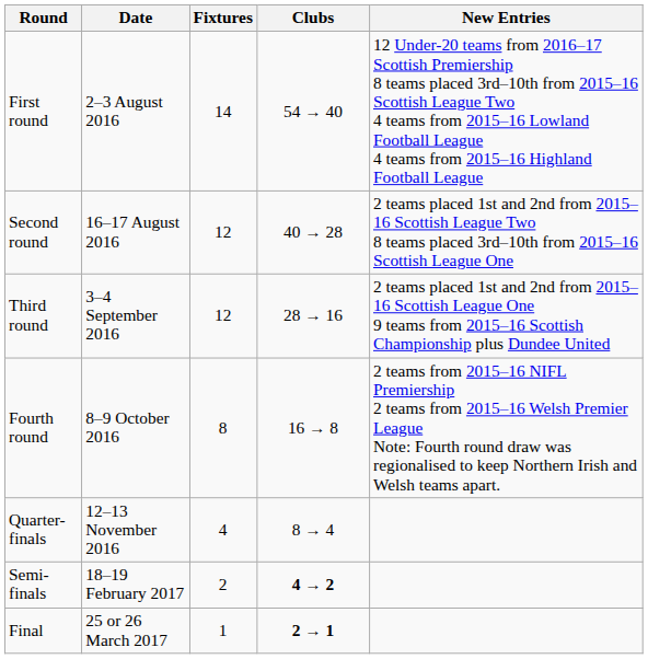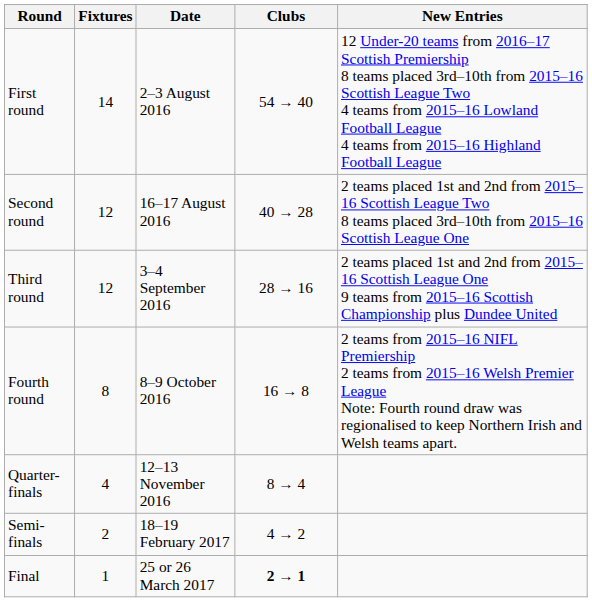columns swapped: Date <-> Fixtures
Semi-finals | Clubs: bold -> normal
